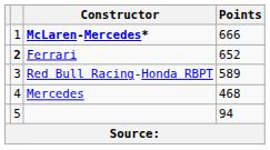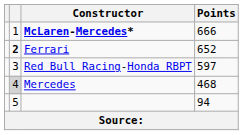Red Bull Racing-Honda RBPT | Points: 589 -> 597
Mercedes | column 2: no background -> lightgrey background
